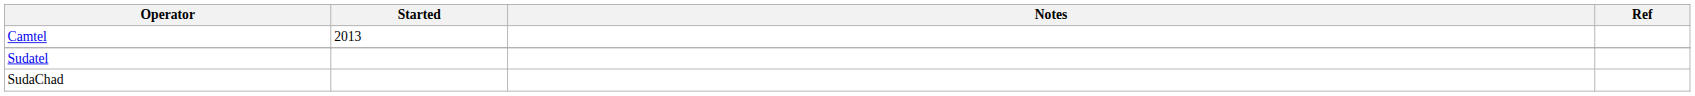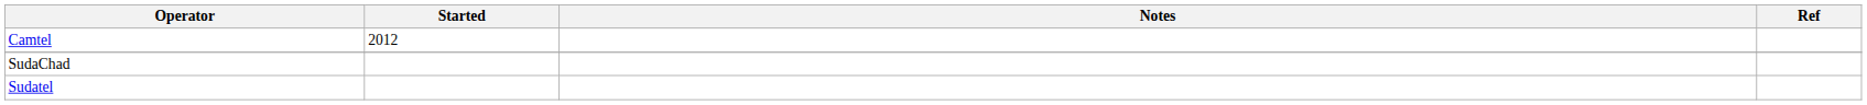Camtel | Started: 2013 -> 2012
rows swapped: SudaChad <-> Sudatel
